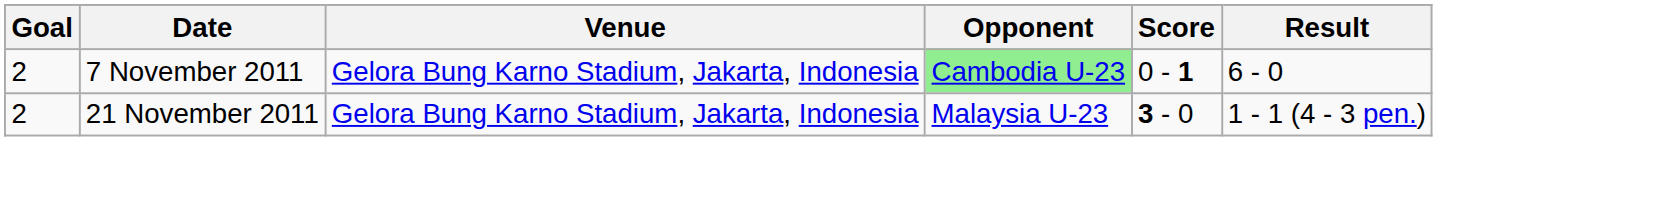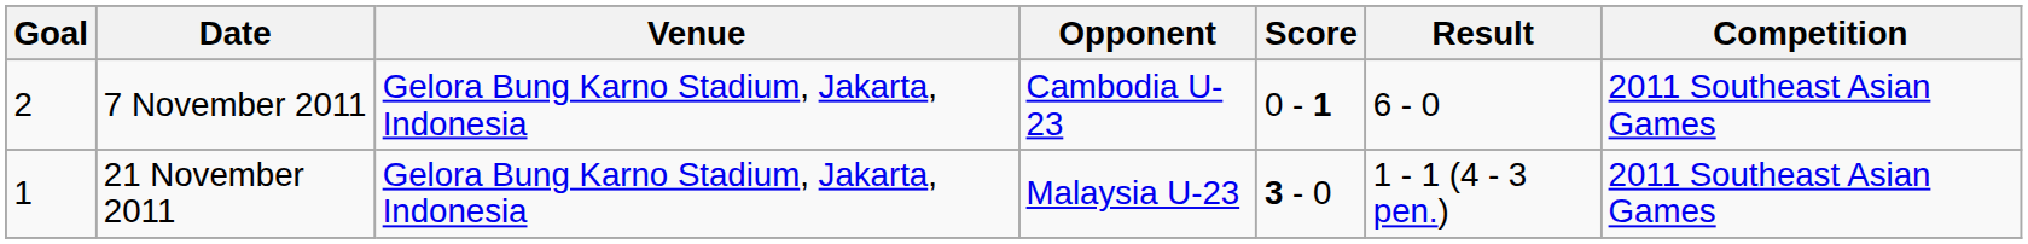+ column: Competition | 2011 Southeast Asian Games | 2011 Southeast Asian Games
7 November 2011 | Opponent: lightgreen background -> no background
21 November 2011 | Goal: 2 -> 1
